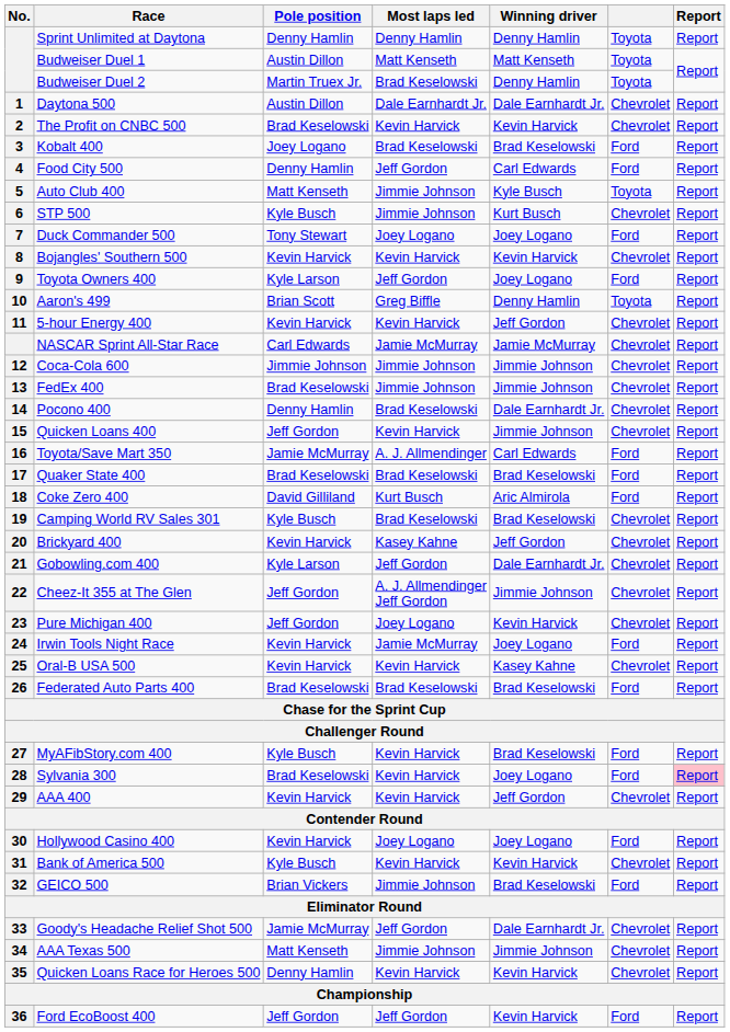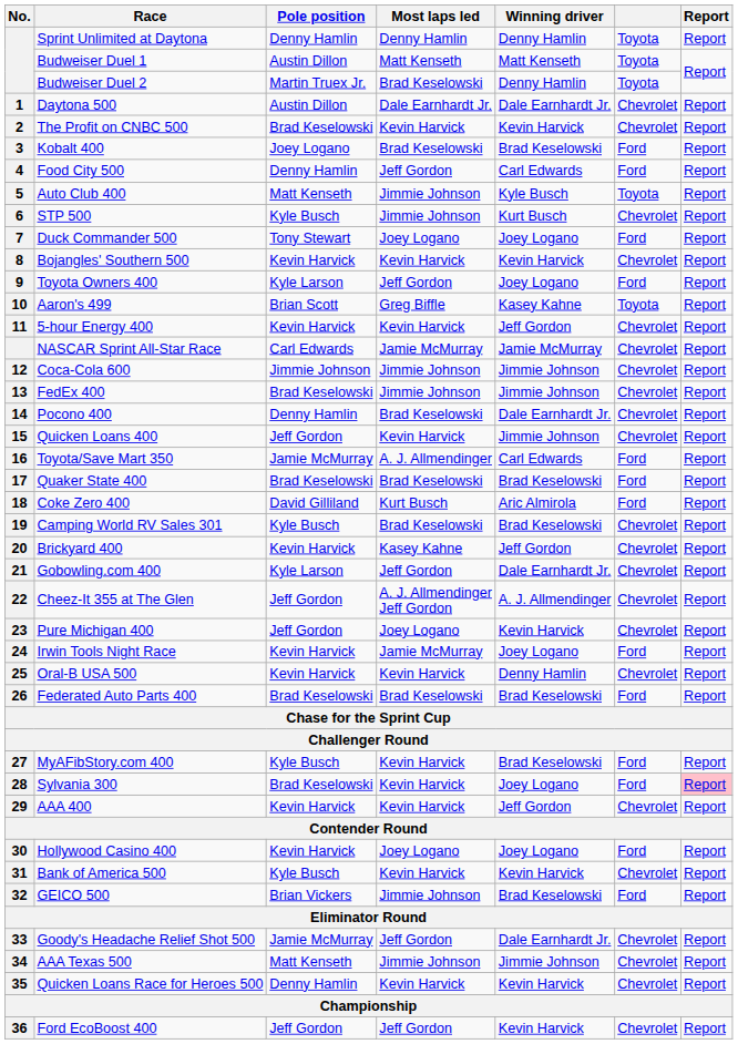Aaron's 499 | Winning driver: Denny Hamlin -> Kasey Kahne
Cheez-It 355 at The Glen | Winning driver: Jimmie Johnson -> A. J. Allmendinger
Oral-B USA 500 | Winning driver: Kasey Kahne -> Denny Hamlin
Ford EcoBoost 400 | column 6: Ford -> Chevrolet
